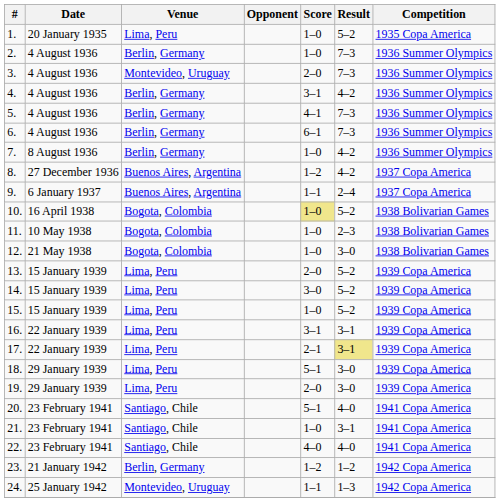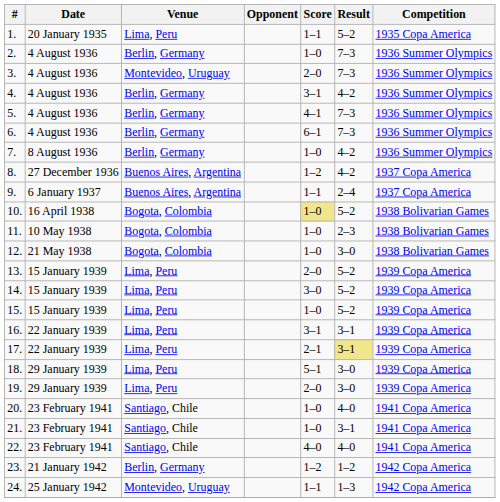1. | Score: 1–0 -> 1–1
20. | Score: 5–1 -> 1–0
